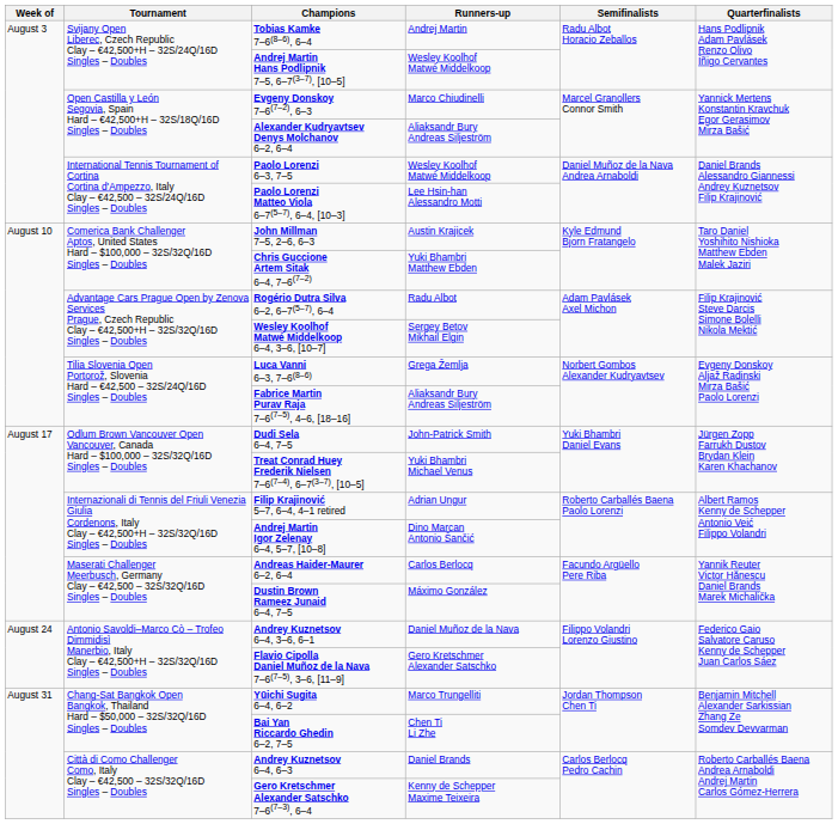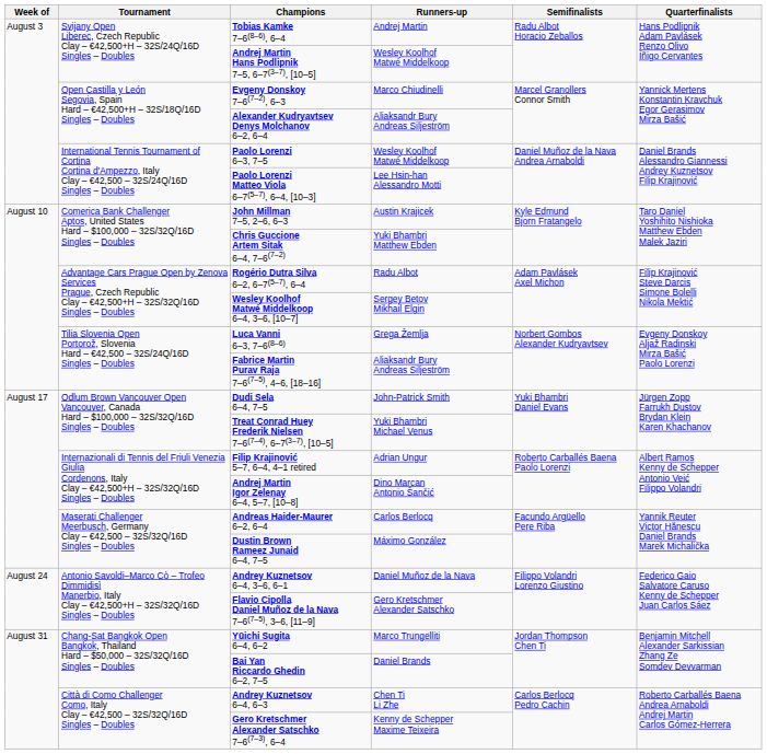Bai Yan Riccardo Ghedin 6–2, 7–5 | Runners-up: Chen Ti Li Zhe -> Daniel Brands
Andrey Kuznetsov 6–4, 6–3 | Runners-up: Daniel Brands -> Chen Ti Li Zhe
